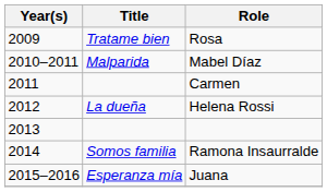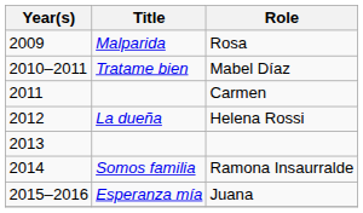Rosa | Title: Tratame bien -> Malparida
Mabel Díaz | Title: Malparida -> Tratame bien
